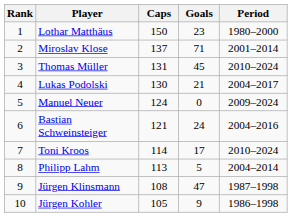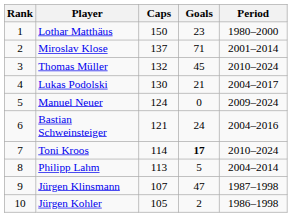Thomas Müller | Caps: 131 -> 132
Toni Kroos | Goals: normal -> bold
Jürgen Klinsmann | Caps: 108 -> 107
Jürgen Kohler | Goals: 9 -> 2
